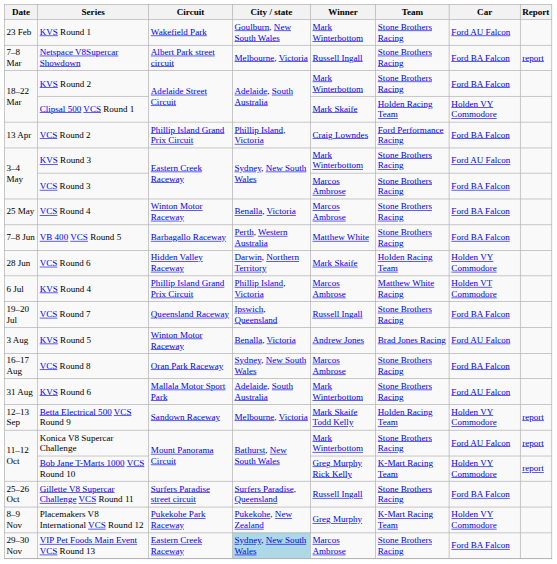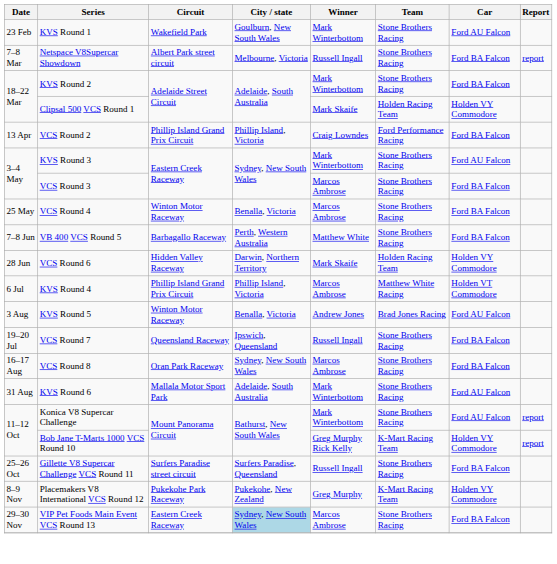rows swapped: VCS Round 7 <-> KVS Round 5
- row: 12–13 Sep | Betta Electrical 500 VCS Round 9 | Sandown Raceway | Melbourne, Victoria | Mark Skaife Todd Kelly | Holden Racing Team | Holden VY Commodore | report
